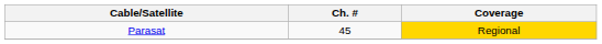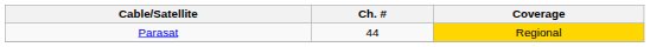Parasat | Ch. #: 45 -> 44
